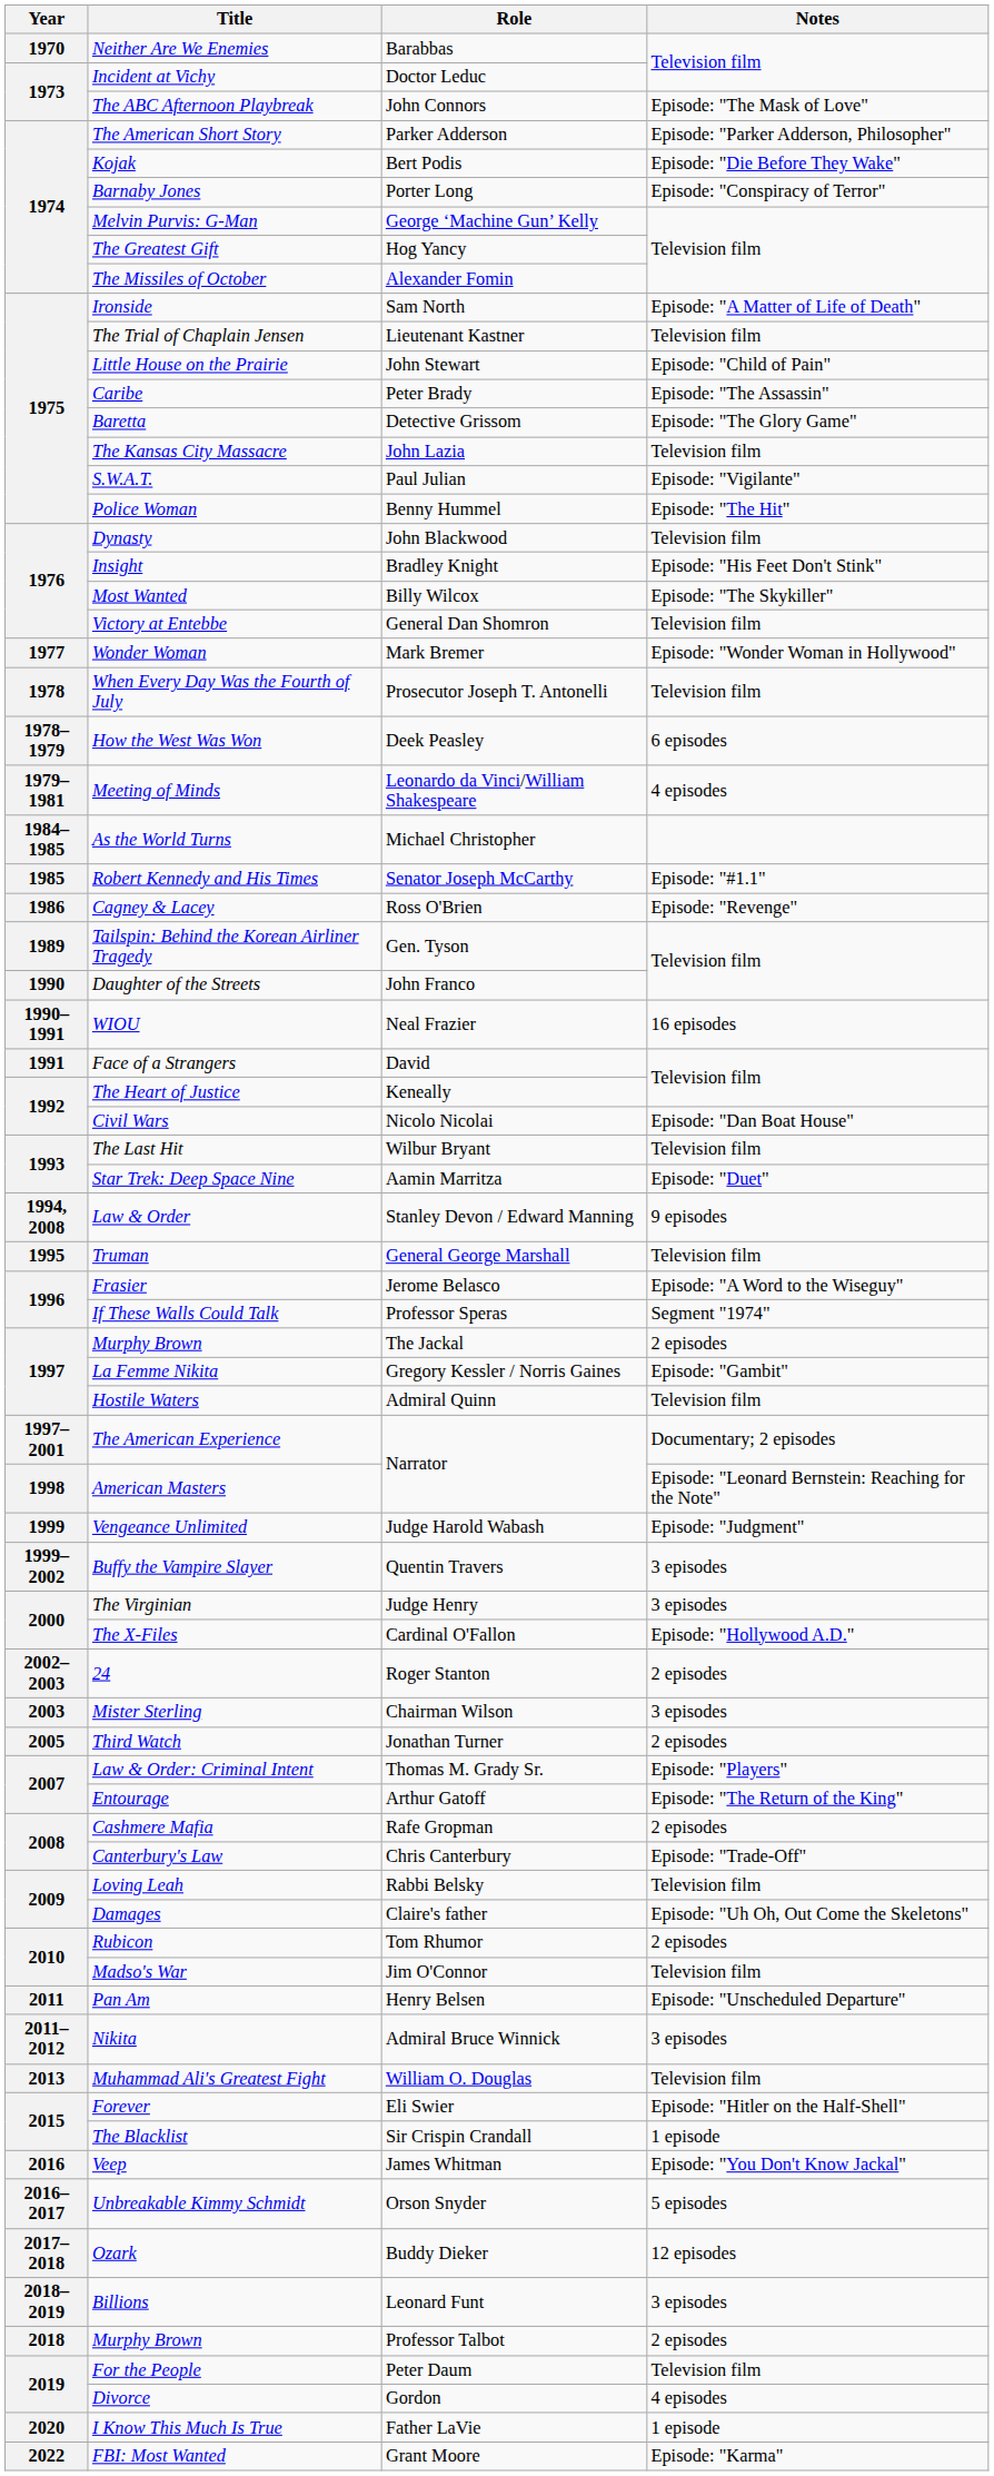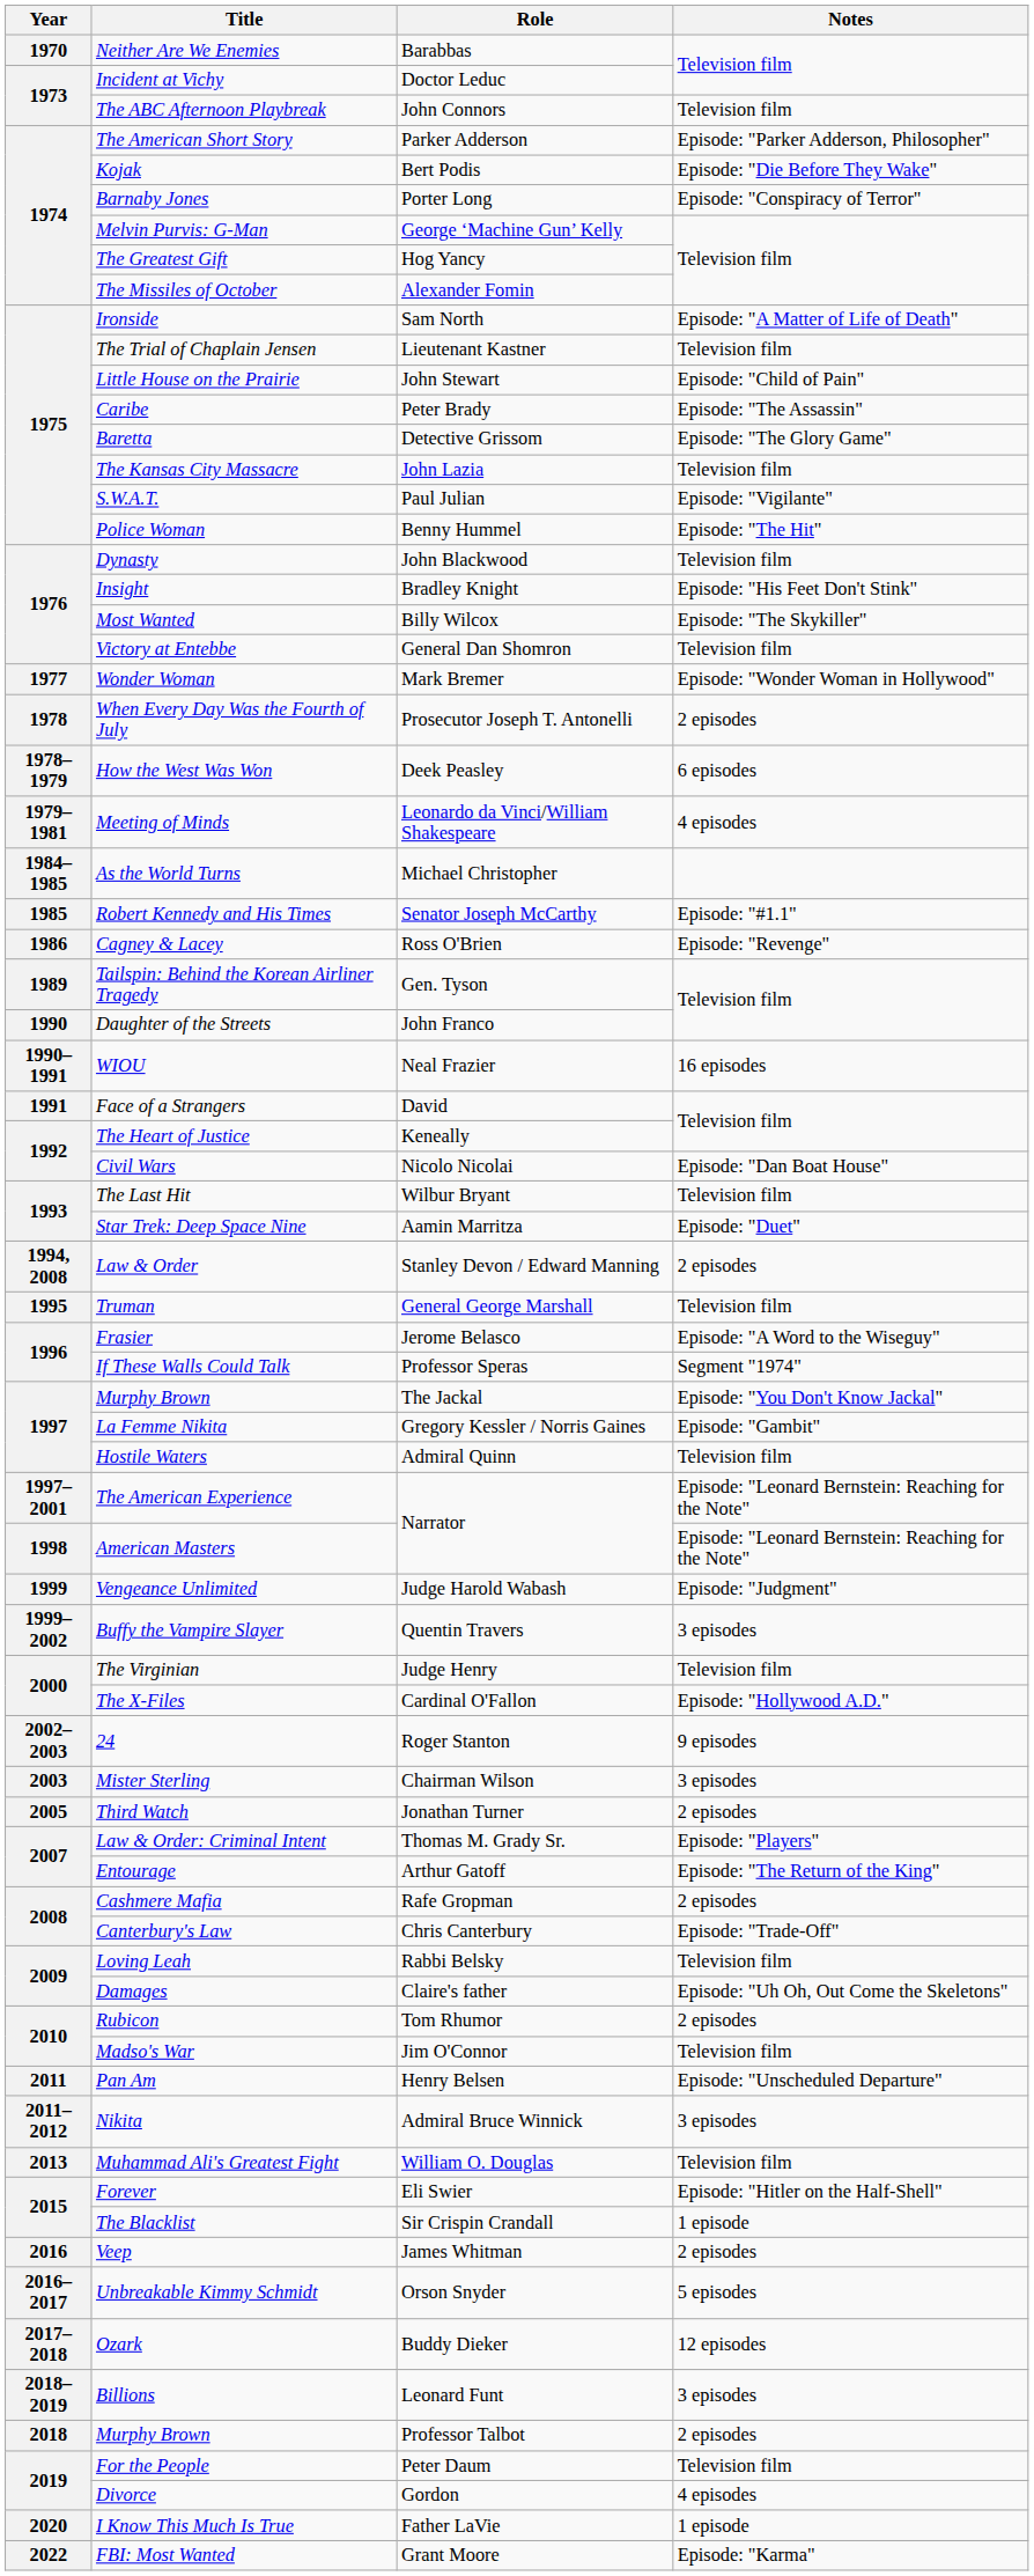The ABC Afternoon Playbreak | Notes: Episode: "The Mask of Love" -> Television film
When Every Day Was the Fourth of July | Notes: Television film -> 2 episodes
Law & Order | Notes: 9 episodes -> 2 episodes
Murphy Brown / The Jackal | Notes: 2 episodes -> Episode: "You Don't Know Jackal"
The American Experience | Notes: Documentary; 2 episodes -> Episode: "Leonard Bernstein: Reaching for the Note"
The Virginian | Notes: 3 episodes -> Television film
24 | Notes: 2 episodes -> 9 episodes
Veep | Notes: Episode: "You Don't Know Jackal" -> 2 episodes
